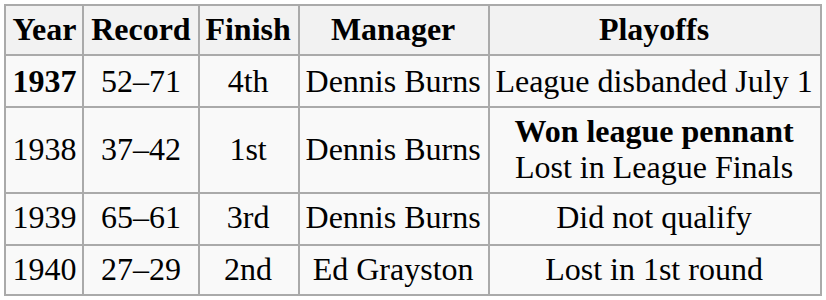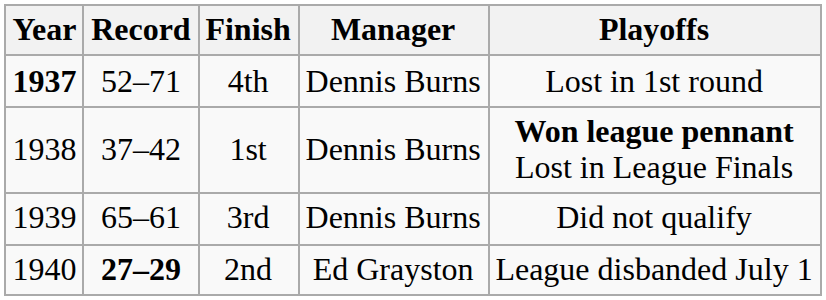4th | Playoffs: League disbanded July 1 -> Lost in 1st round
2nd | Record: normal -> bold
2nd | Playoffs: Lost in 1st round -> League disbanded July 1
